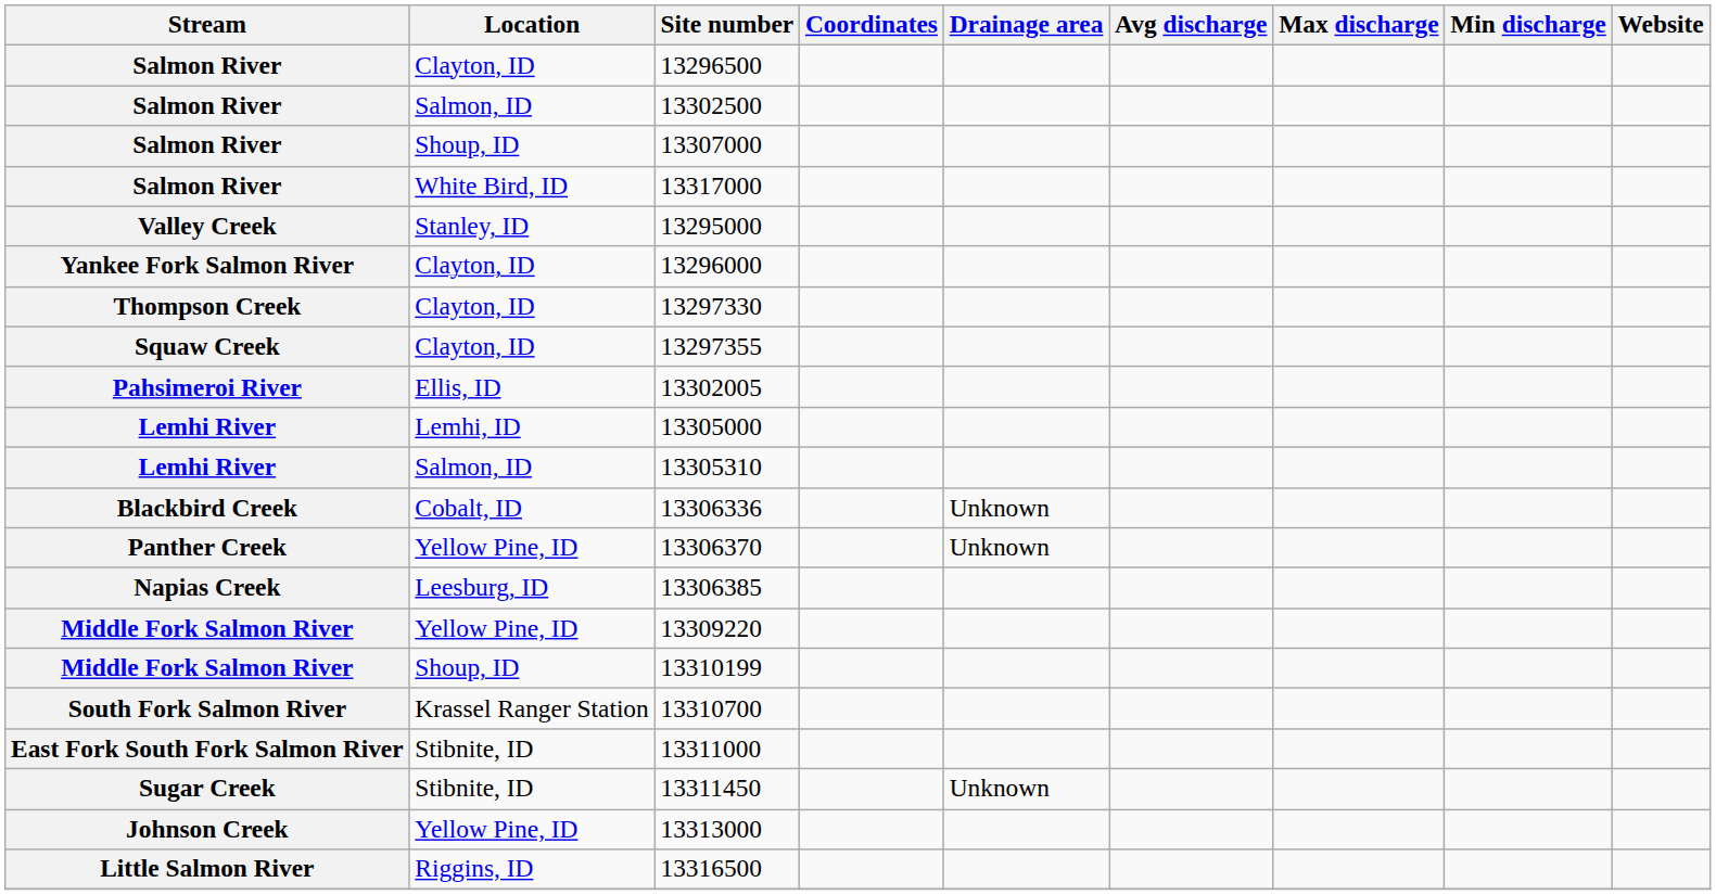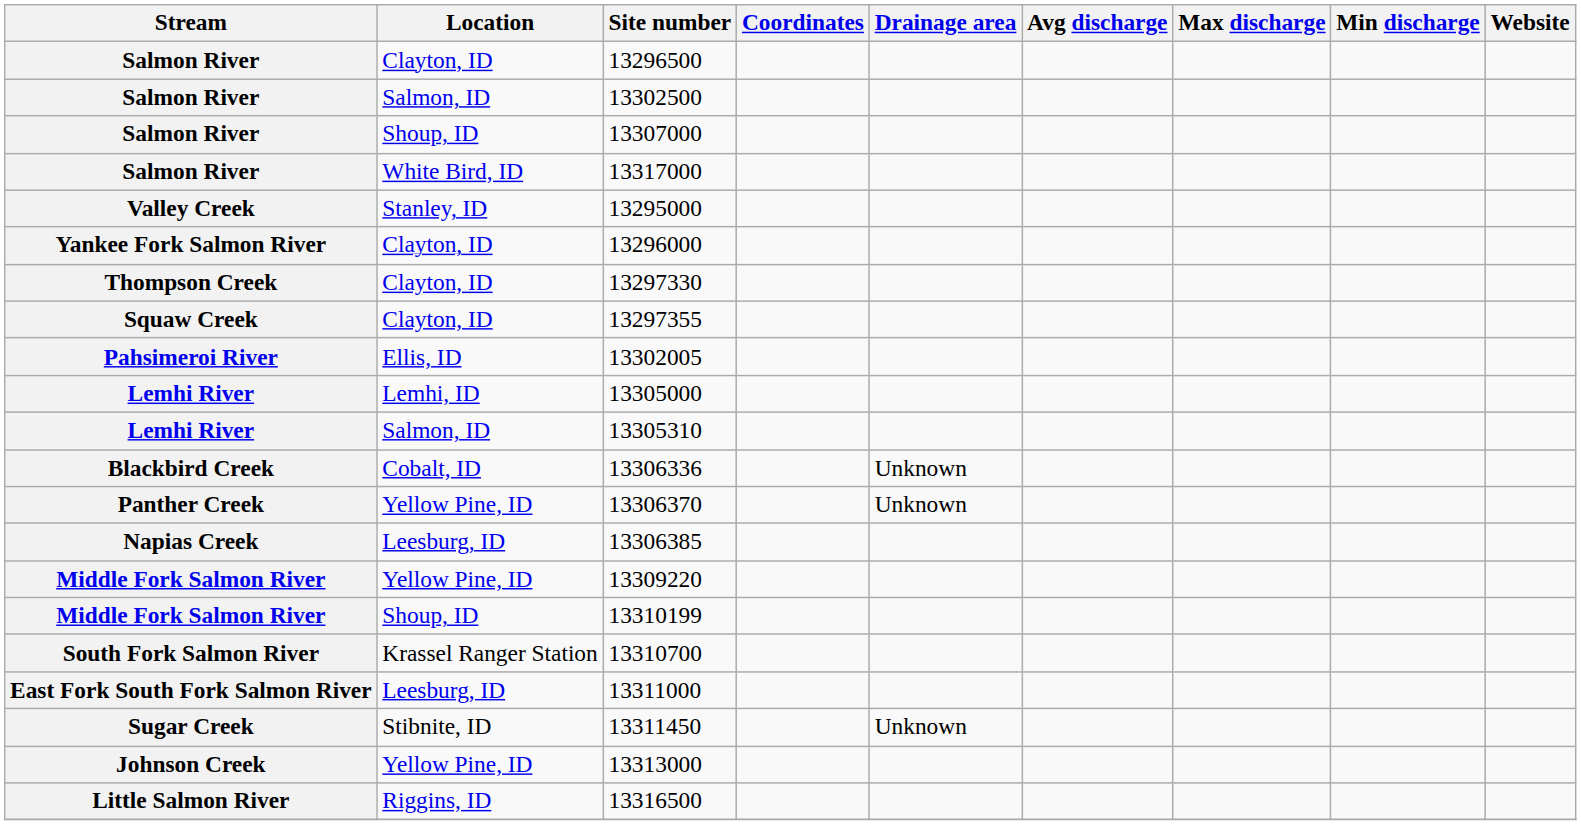13311000 | Location: Stibnite, ID -> Leesburg, ID
